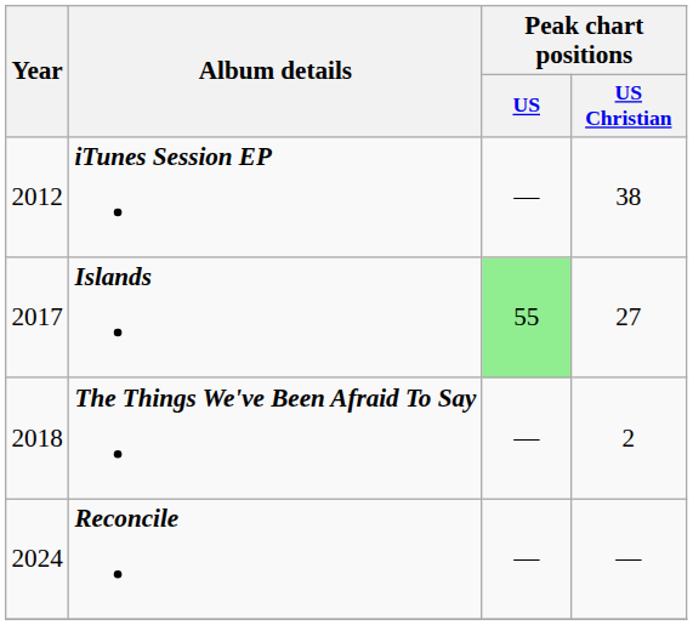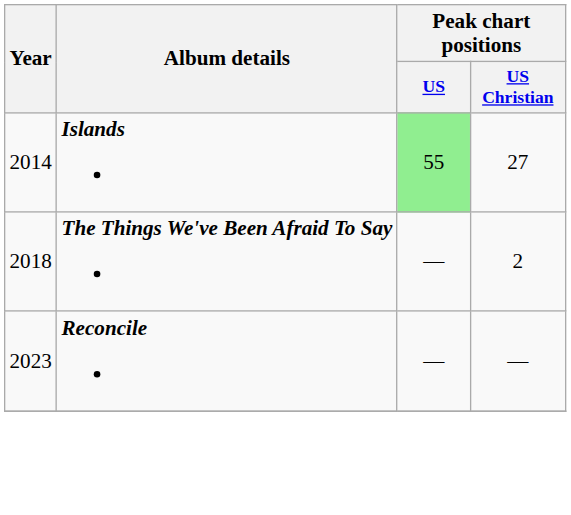- row: 2012 | iTunes Session EP | — | 38
Islands | Year: 2017 -> 2014
Reconcile | Year: 2024 -> 2023
